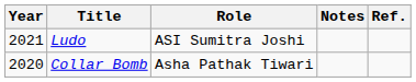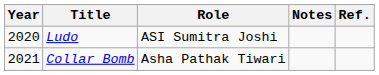Ludo | Year: 2021 -> 2020
Collar Bomb | Year: 2020 -> 2021
